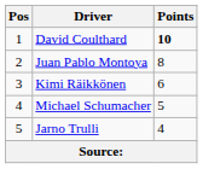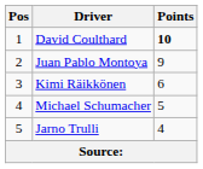Juan Pablo Montoya | Points: 8 -> 9
